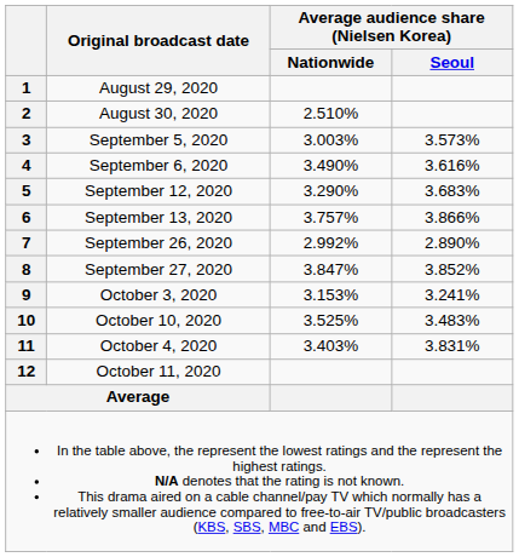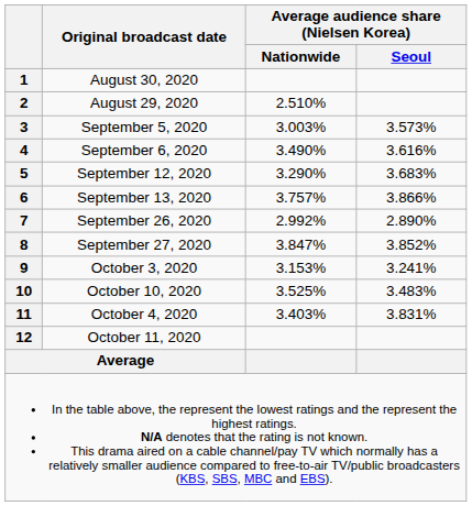1 | Original broadcast date: August 29, 2020 -> August 30, 2020
2 | Original broadcast date: August 30, 2020 -> August 29, 2020
